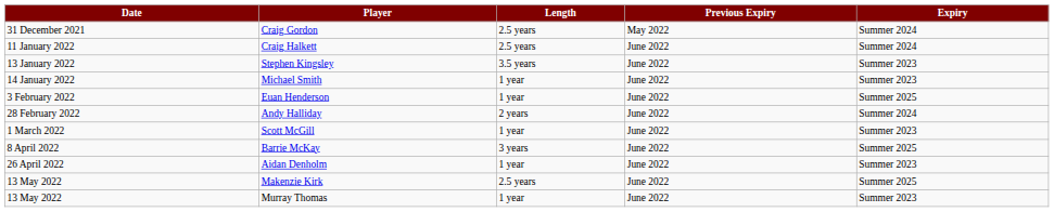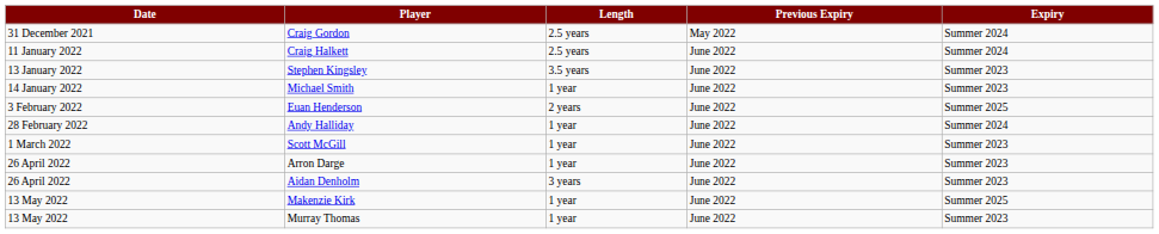Euan Henderson | Length: 1 year -> 2 years
Andy Halliday | Length: 2 years -> 1 year
- row: 8 April 2022 | Barrie McKay | 3 years | June 2022 | Summer 2025
+ row: 26 April 2022 | Arron Darge | 1 year | June 2022 | Summer 2023
Aidan Denholm | Length: 1 year -> 3 years
Makenzie Kirk | Length: 2.5 years -> 1 year
